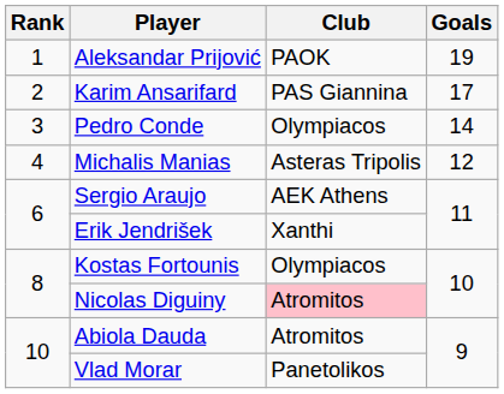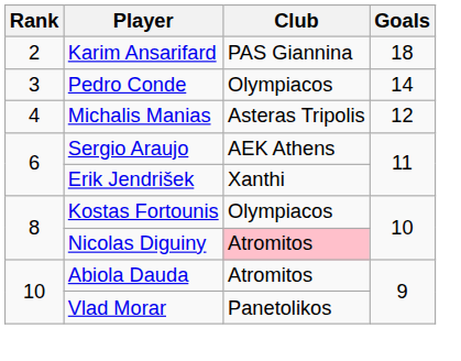- row: 1 | Aleksandar Prijović | PAOK | 19
Karim Ansarifard | Goals: 17 -> 18
